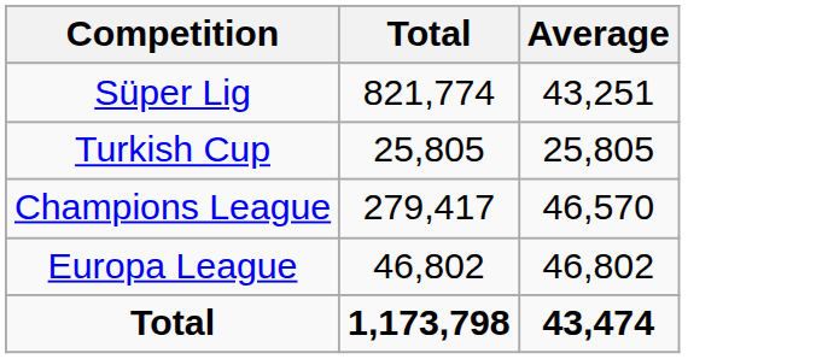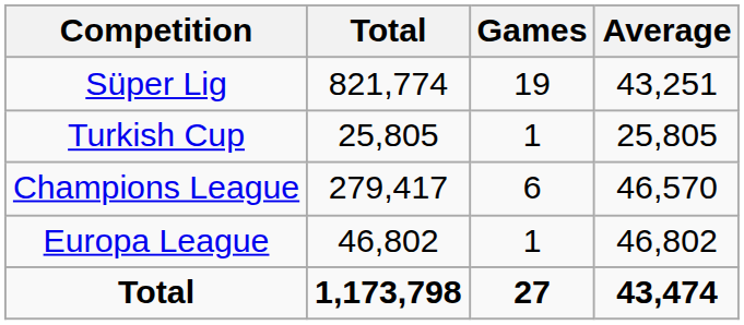+ column: Games | 19 | 1 | 6 | 1 | 27
